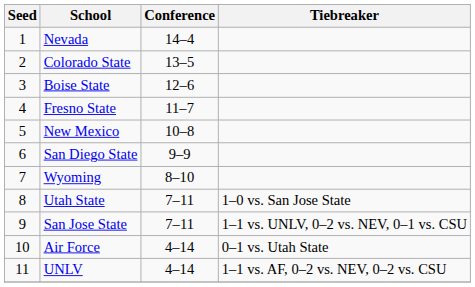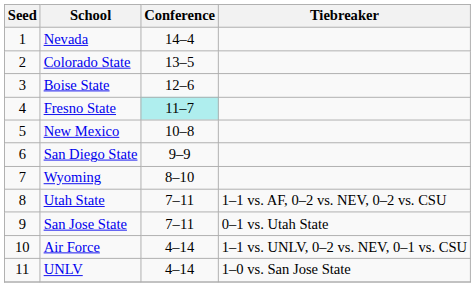Fresno State | Conference: no background -> paleturquoise background
Utah State | Tiebreaker: 1–0 vs. San Jose State -> 1–1 vs. AF, 0–2 vs. NEV, 0–2 vs. CSU
San Jose State | Tiebreaker: 1–1 vs. UNLV, 0–2 vs. NEV, 0–1 vs. CSU -> 0–1 vs. Utah State
Air Force | Tiebreaker: 0–1 vs. Utah State -> 1–1 vs. UNLV, 0–2 vs. NEV, 0–1 vs. CSU
UNLV | Tiebreaker: 1–1 vs. AF, 0–2 vs. NEV, 0–2 vs. CSU -> 1–0 vs. San Jose State
